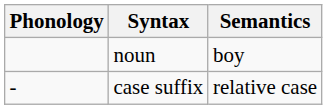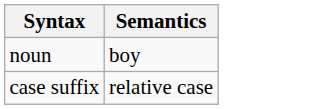- column: Phonology | -
